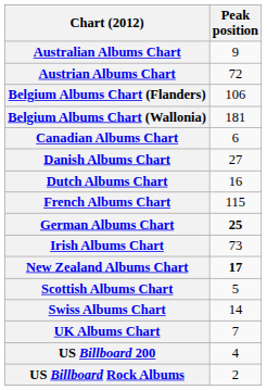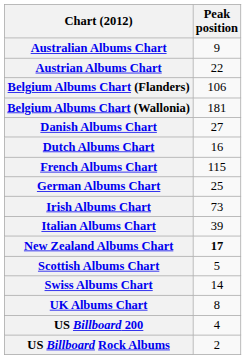Austrian Albums Chart | Peak position: 72 -> 22
- row: Canadian Albums Chart | 6
German Albums Chart | Peak position: bold -> normal
+ row: Italian Albums Chart | 39
UK Albums Chart | Peak position: 7 -> 8
